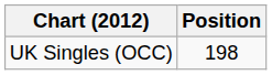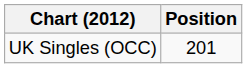UK Singles (OCC) | Position: 198 -> 201
